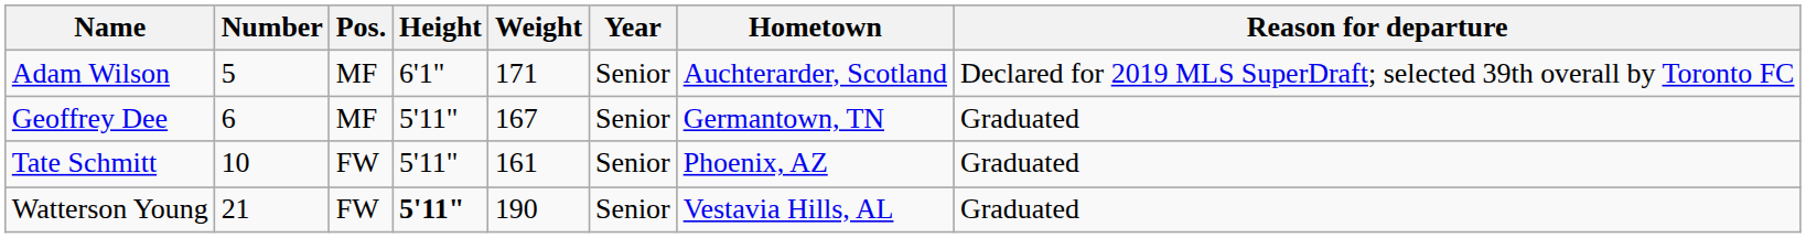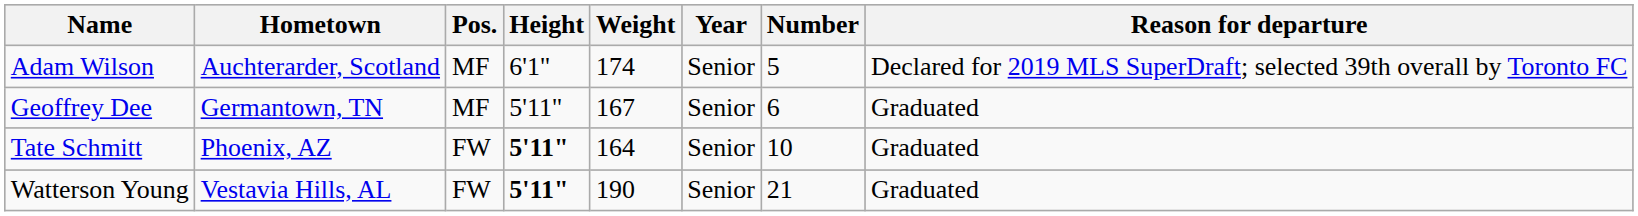columns swapped: Number <-> Hometown
Adam Wilson | Weight: 171 -> 174
Tate Schmitt | Height: normal -> bold
Tate Schmitt | Weight: 161 -> 164
